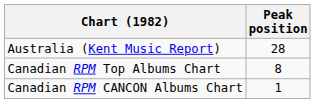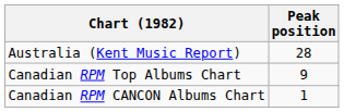Canadian RPM Top Albums Chart | Peak position: 8 -> 9
